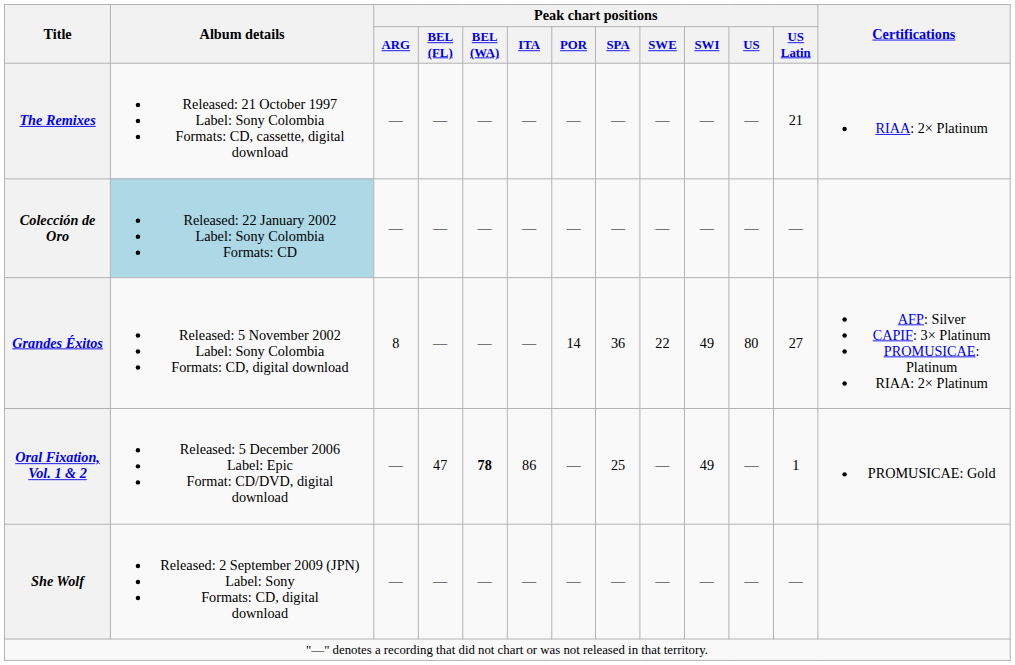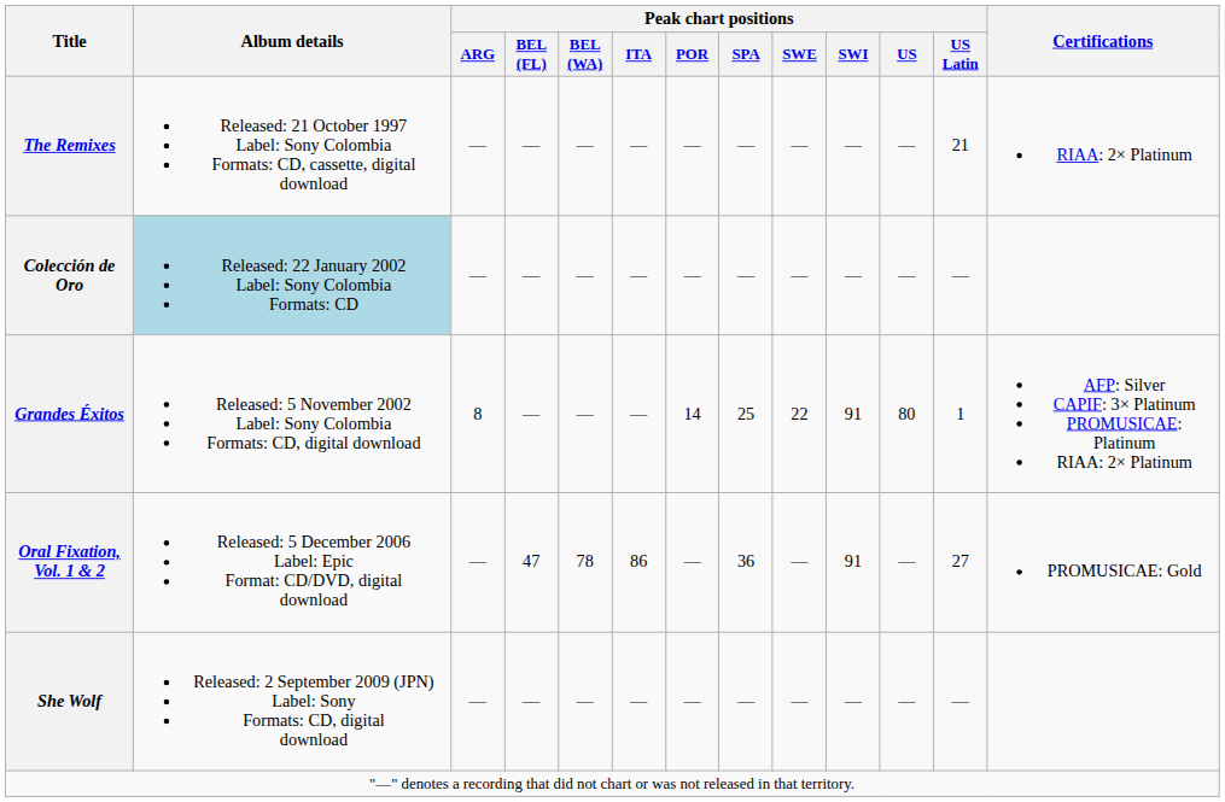Grandes Éxitos | Peak chart positions / SPA: 36 -> 25
Grandes Éxitos | Peak chart positions / SWI: 49 -> 91
Grandes Éxitos | Peak chart positions / US Latin: 27 -> 1
Oral Fixation, Vol. 1 & 2 | Peak chart positions / BEL (WA): bold -> normal
Oral Fixation, Vol. 1 & 2 | Peak chart positions / SPA: 25 -> 36
Oral Fixation, Vol. 1 & 2 | Peak chart positions / SWI: 49 -> 91
Oral Fixation, Vol. 1 & 2 | Peak chart positions / US Latin: 1 -> 27
